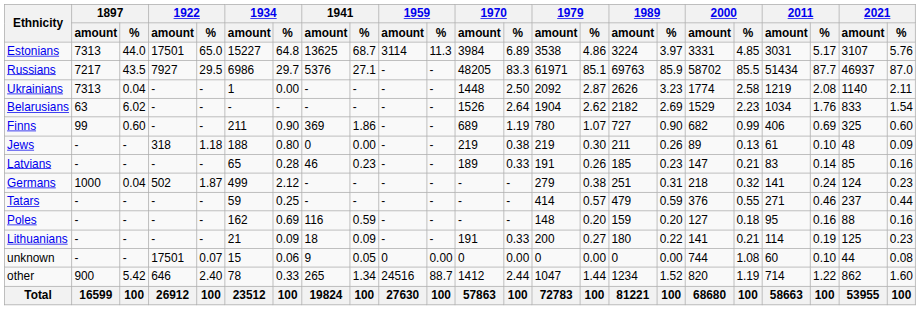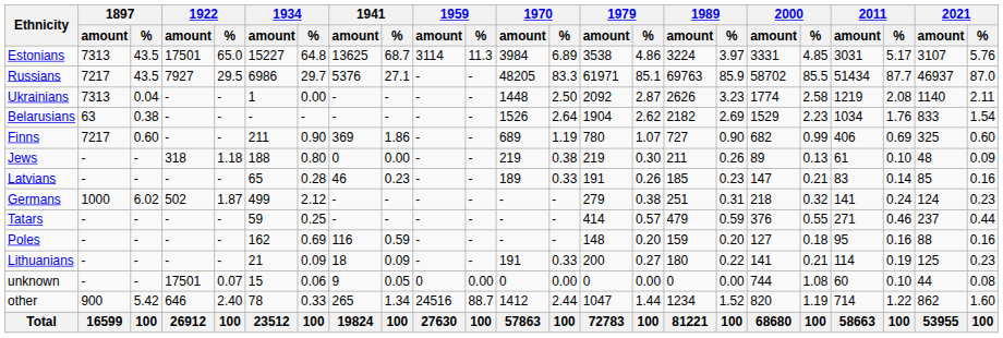Estonians | 1897 / %: 44.0 -> 43.5
Belarusians | 1897 / %: 6.02 -> 0.38
Finns | 1897 / amount: 99 -> 7217
Germans | 1897 / %: 0.04 -> 6.02
